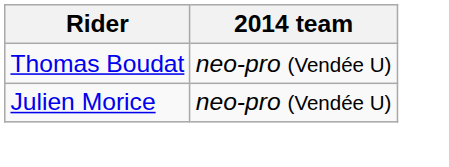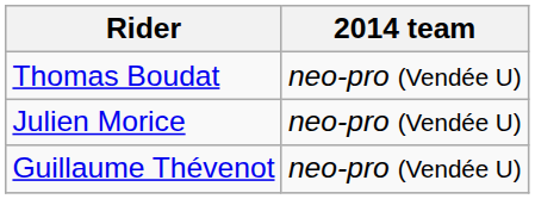+ row: Guillaume Thévenot | neo-pro (Vendée U)
